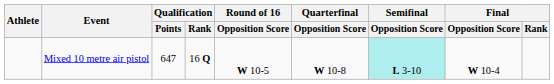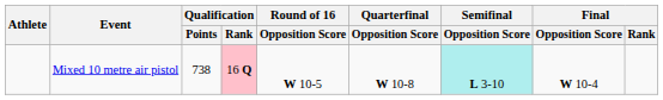Mixed 10 metre air pistol | Qualification / Points: 647 -> 738
Mixed 10 metre air pistol | Qualification / Rank: no background -> pink background
